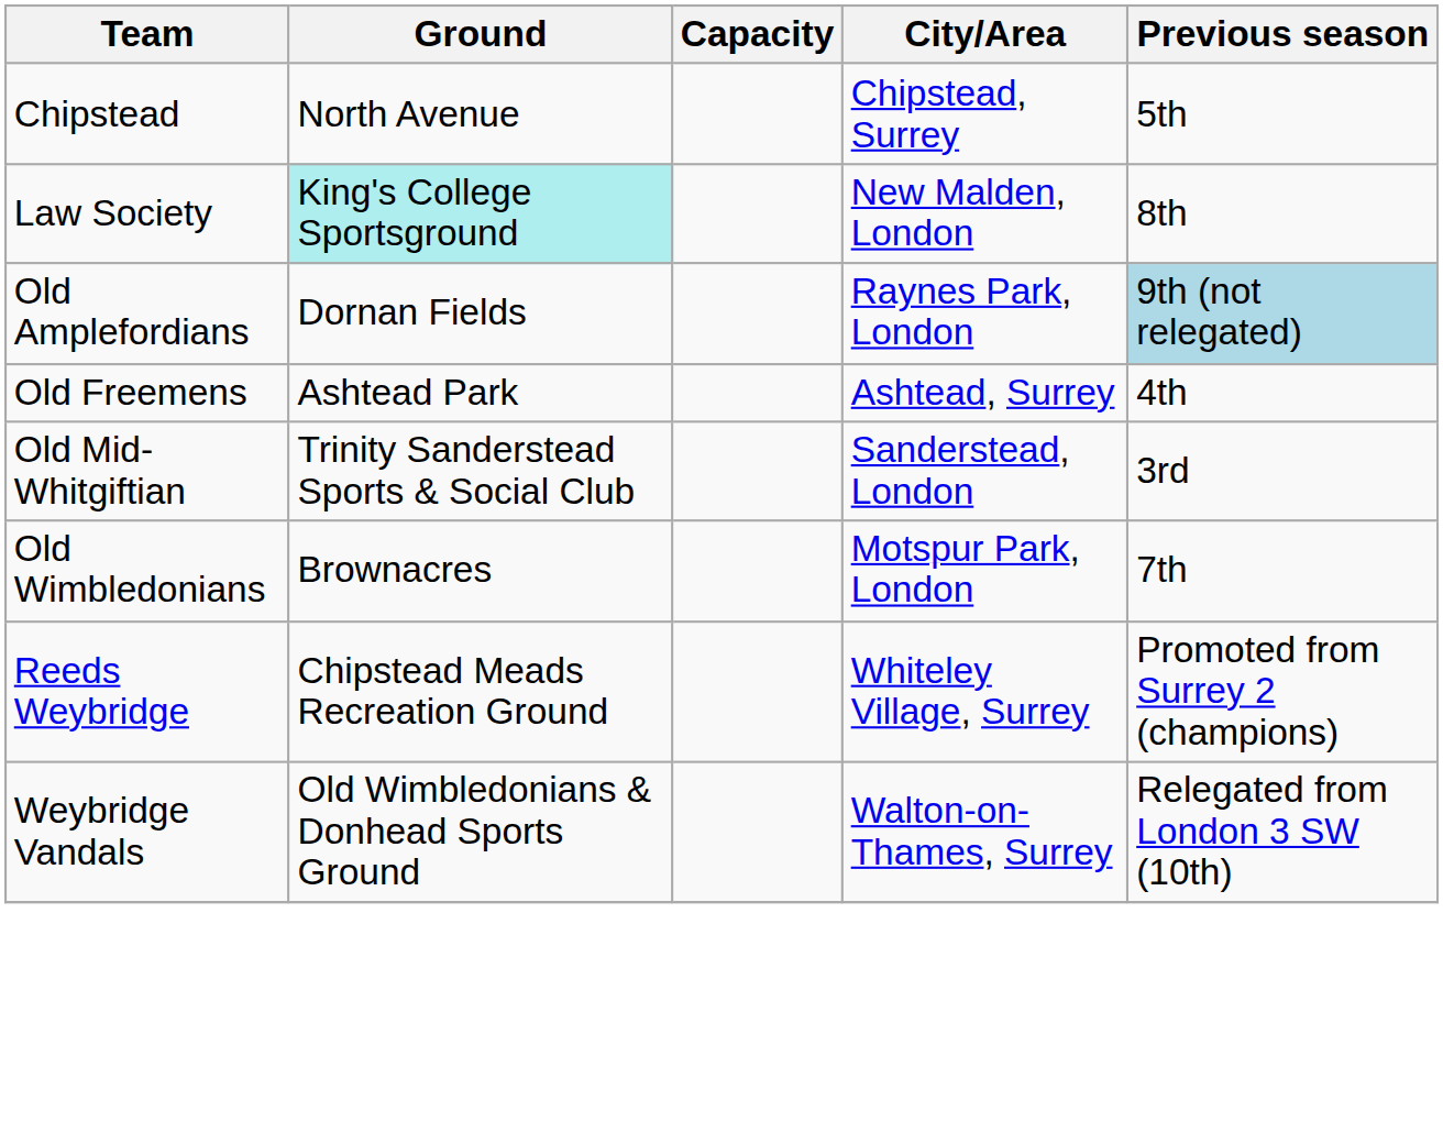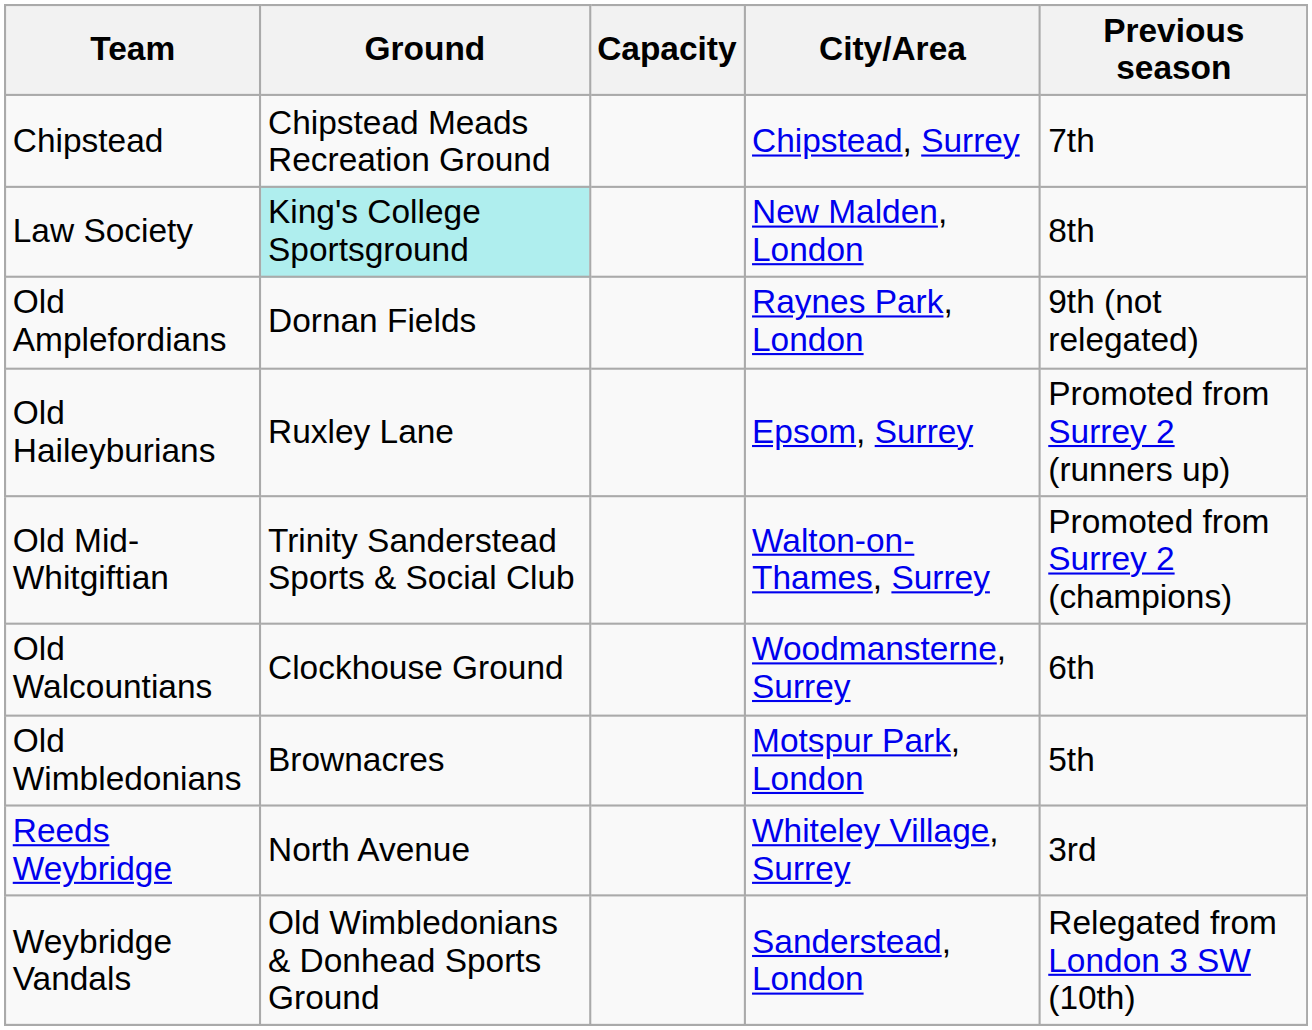Chipstead | Ground: North Avenue -> Chipstead Meads Recreation Ground
Chipstead | Previous season: 5th -> 7th
Old Amplefordians | Previous season: lightblue background -> no background
- row: Old Freemens | Ashtead Park | Ashtead, Surrey | 4th
+ row: Old Haileyburians | Ruxley Lane | Epsom, Surrey | Promoted from Surrey 2 (runners up)
Old Mid-Whitgiftian | City/Area: Sanderstead, London -> Walton-on-Thames, Surrey
Old Mid-Whitgiftian | Previous season: 3rd -> Promoted from Surrey 2 (champions)
+ row: Old Walcountians | Clockhouse Ground | Woodmansterne, Surrey | 6th
Old Wimbledonians | Previous season: 7th -> 5th
Reeds Weybridge | Ground: Chipstead Meads Recreation Ground -> North Avenue
Reeds Weybridge | Previous season: Promoted from Surrey 2 (champions) -> 3rd
Weybridge Vandals | City/Area: Walton-on-Thames, Surrey -> Sanderstead, London
